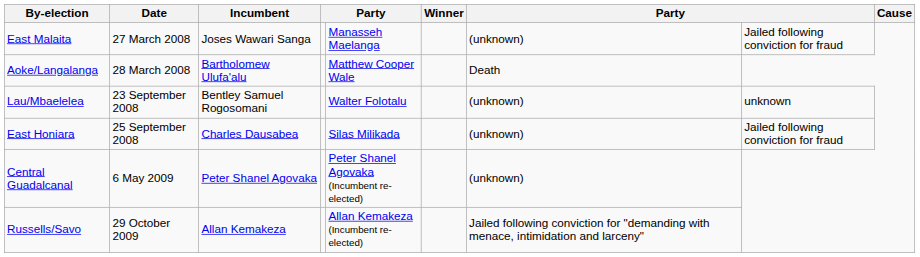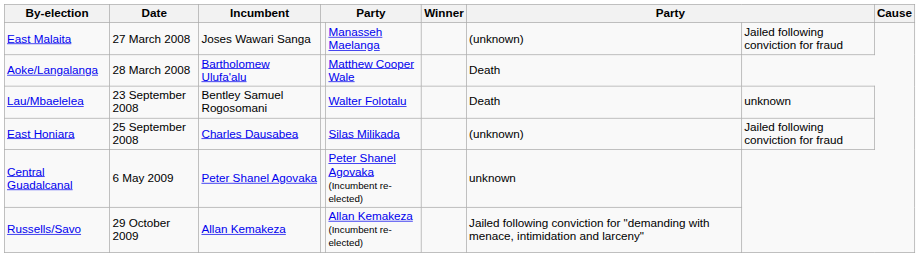Lau/Mbaelelea | column 7: (unknown) -> Death
Central Guadalcanal | column 7: (unknown) -> unknown
